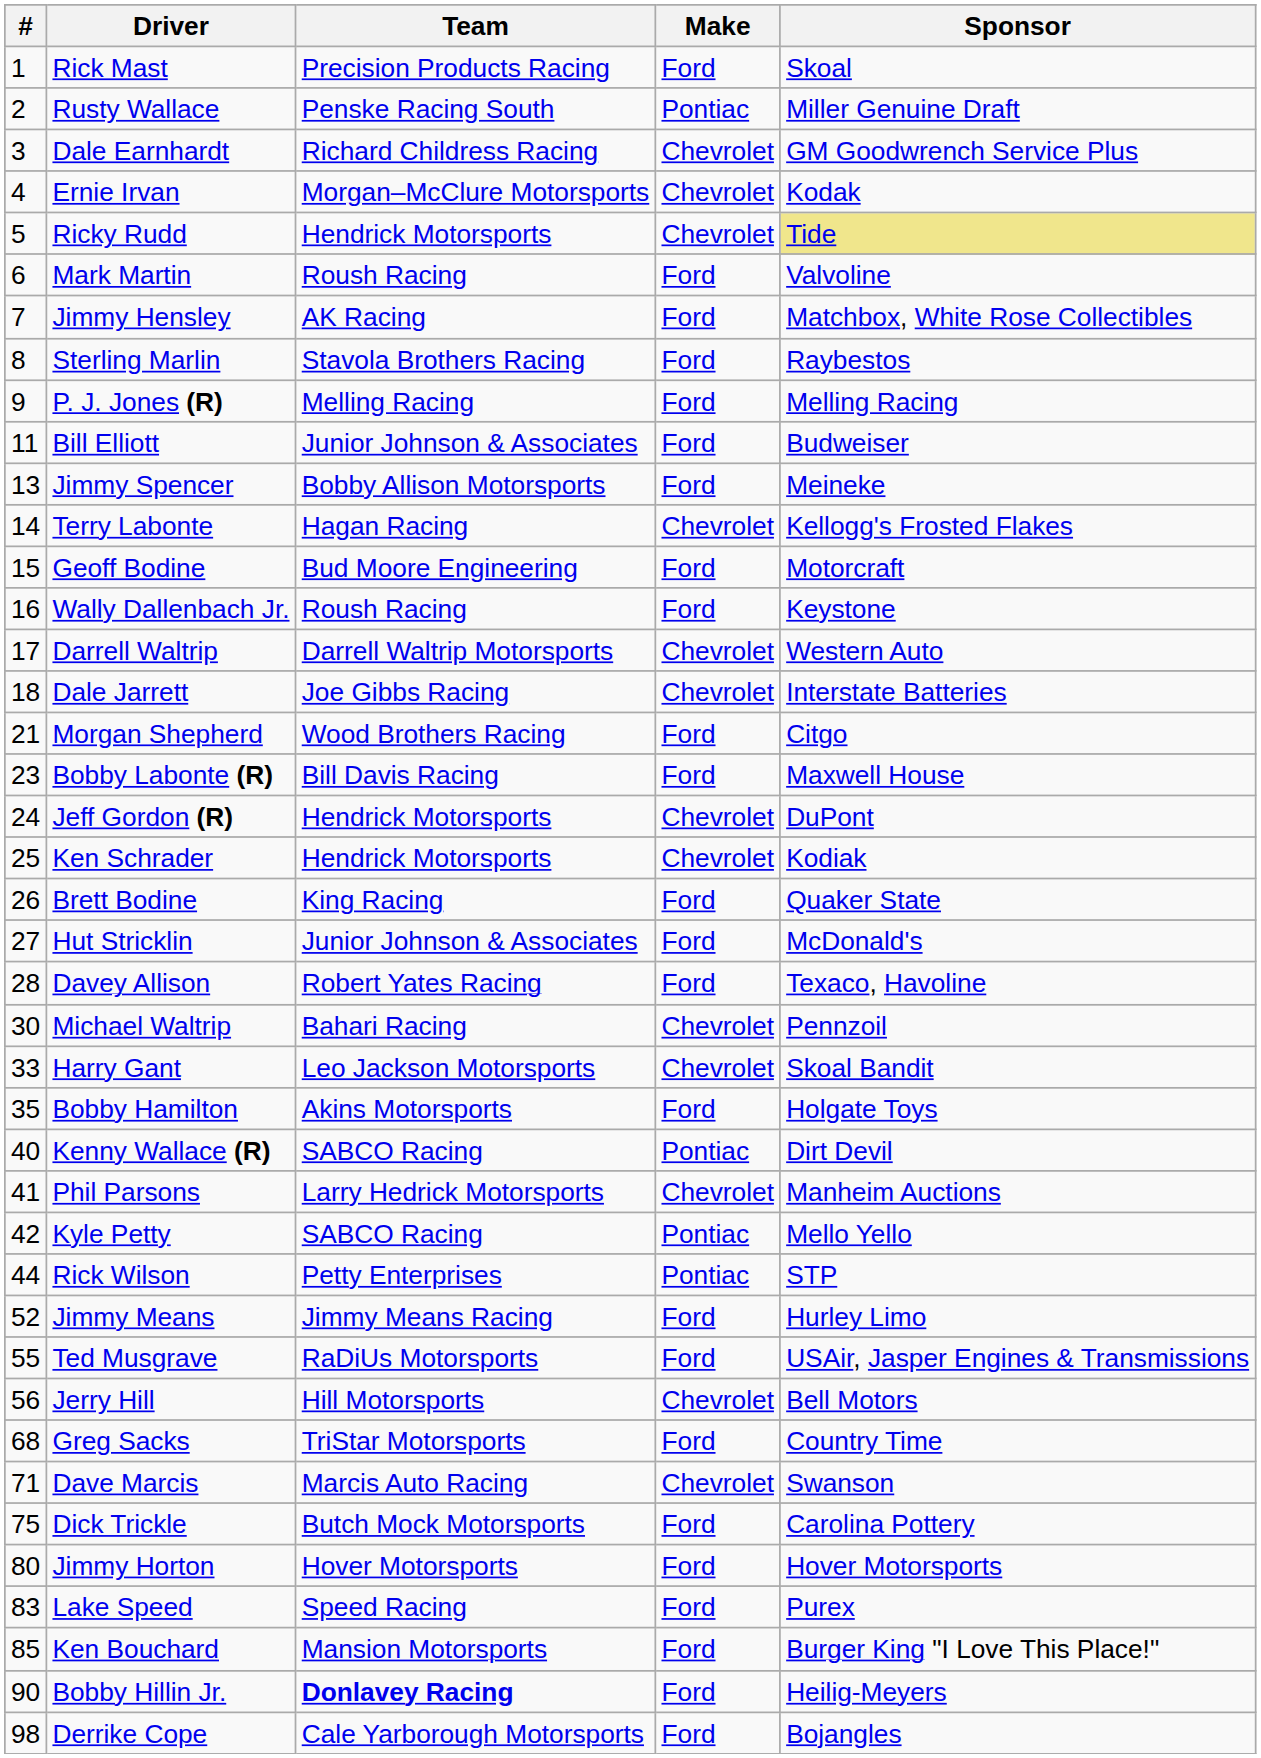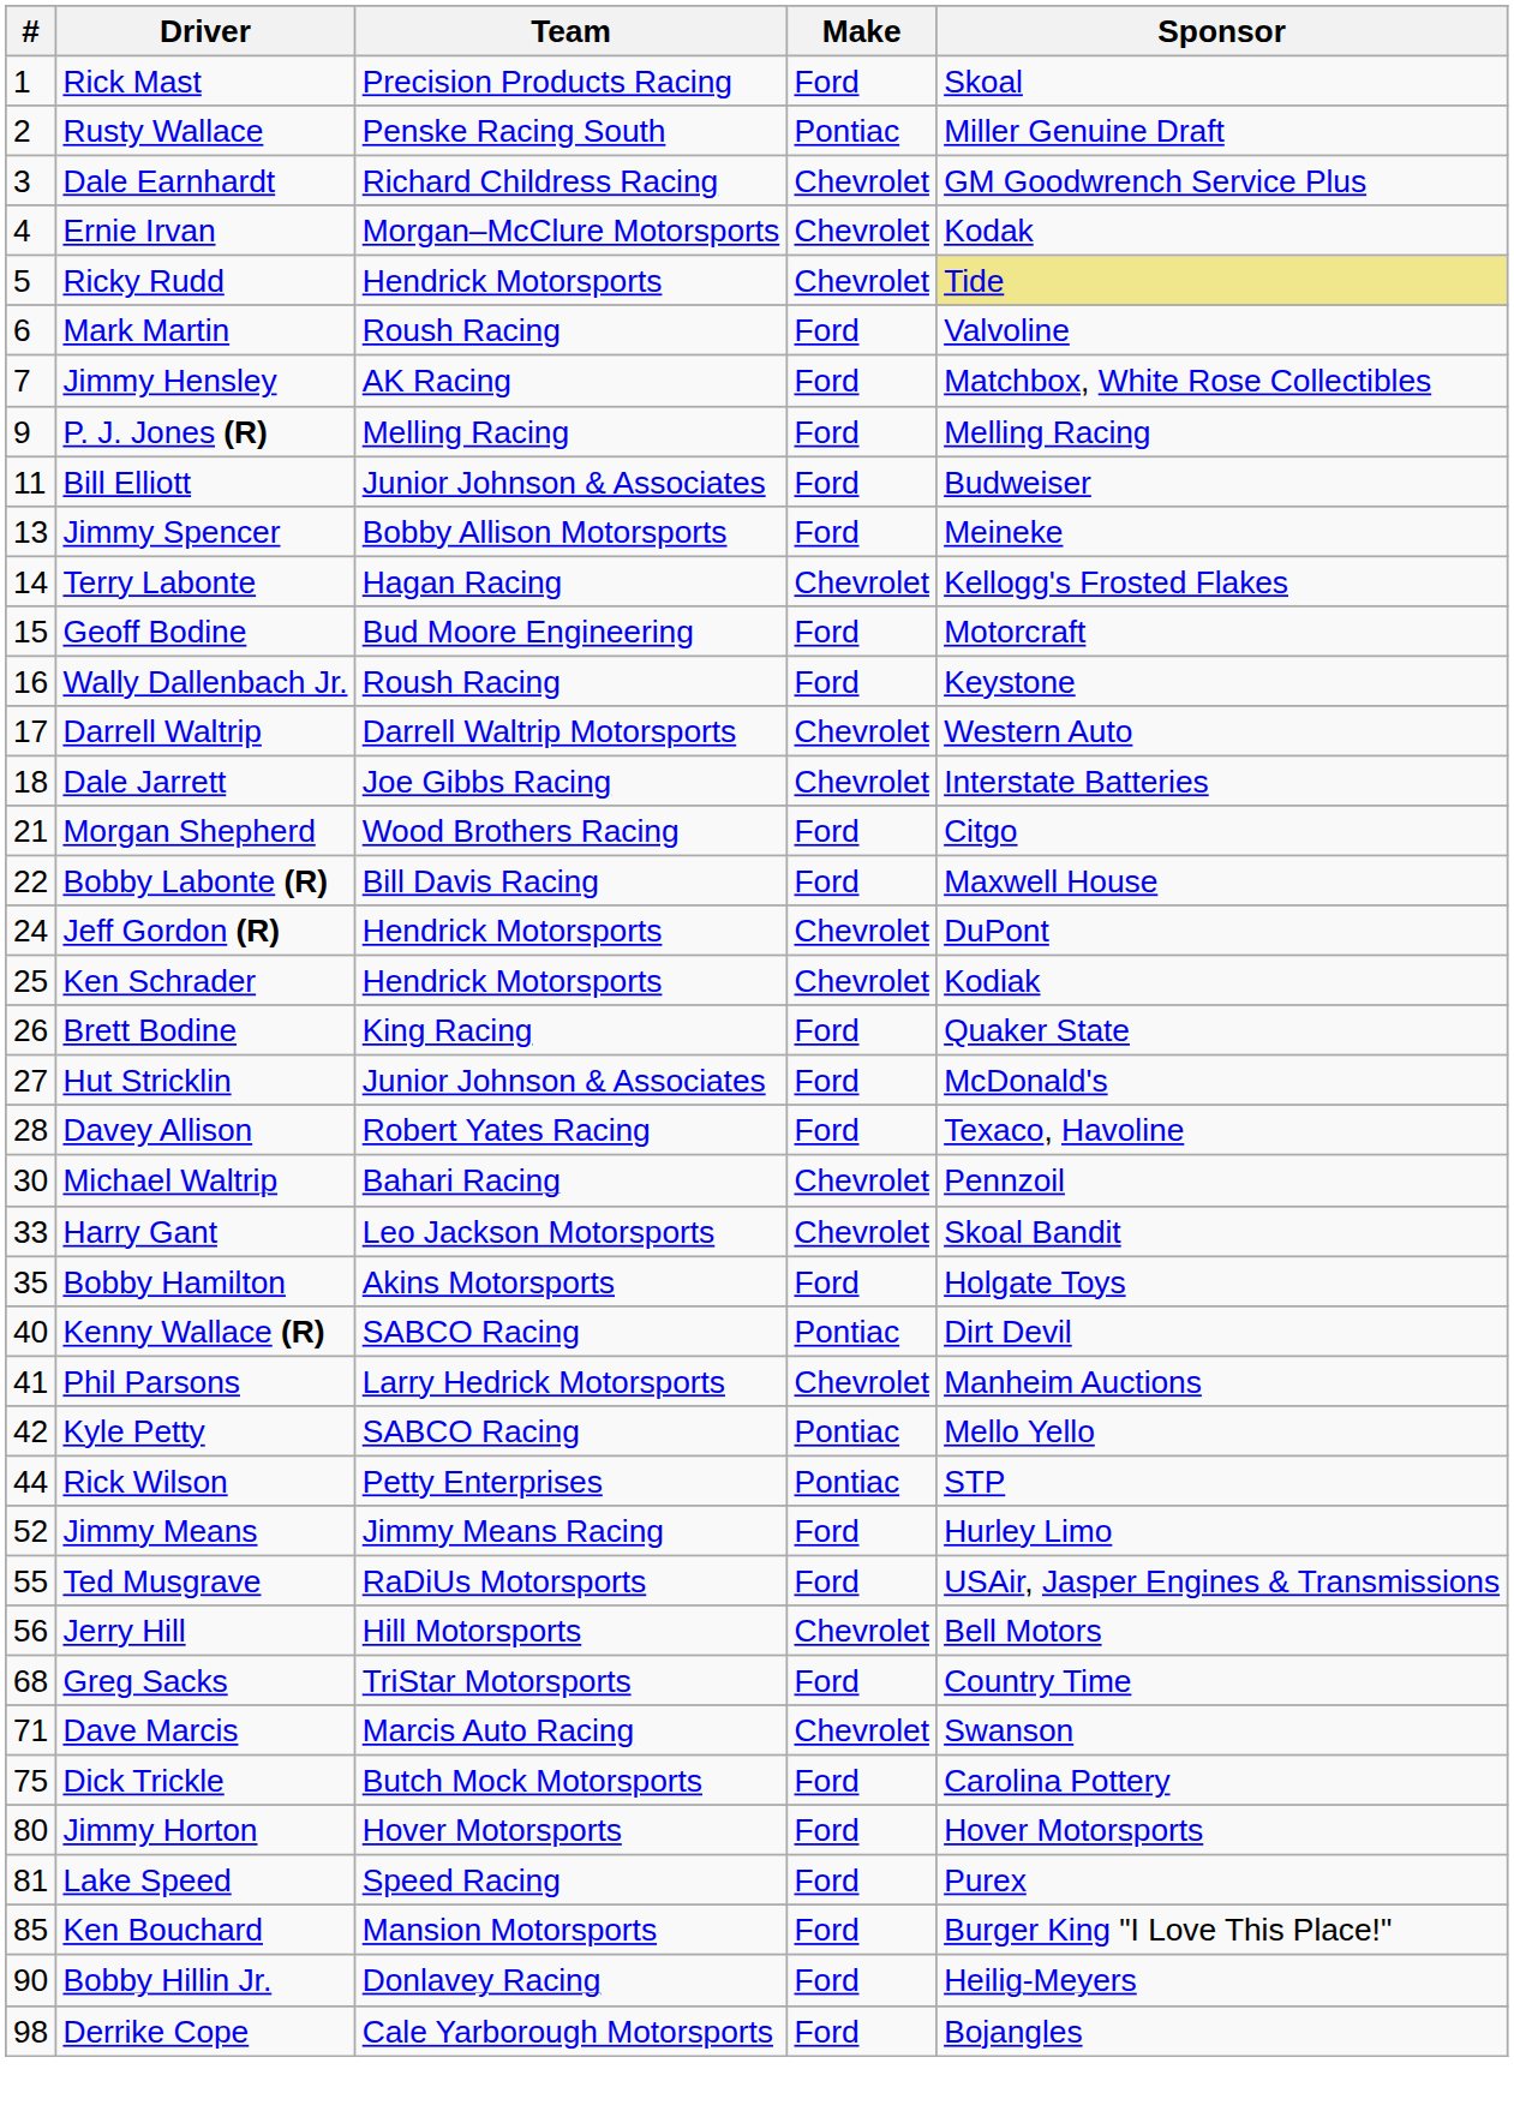- row: 8 | Sterling Marlin | Stavola Brothers Racing | Ford | Raybestos
Bobby Labonte (R) | #: 23 -> 22
Lake Speed | #: 83 -> 81
Bobby Hillin Jr. | Team: bold -> normal
